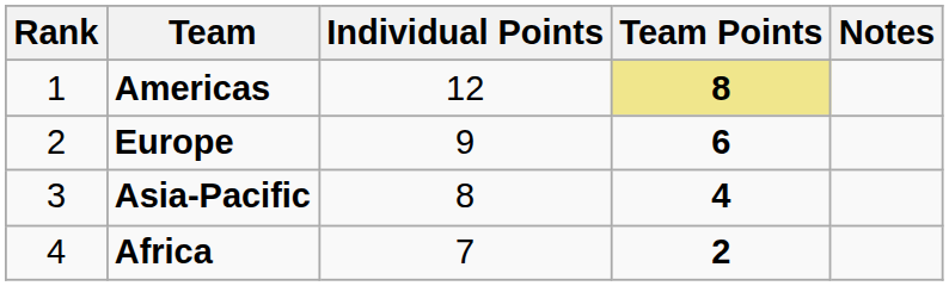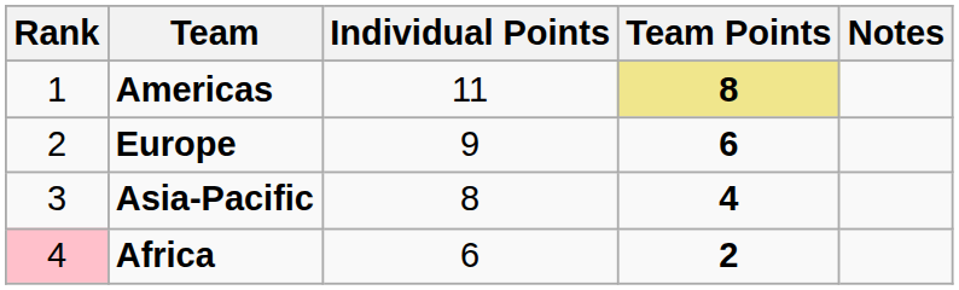Americas | Individual Points: 12 -> 11
Africa | Rank: no background -> pink background
Africa | Individual Points: 7 -> 6
